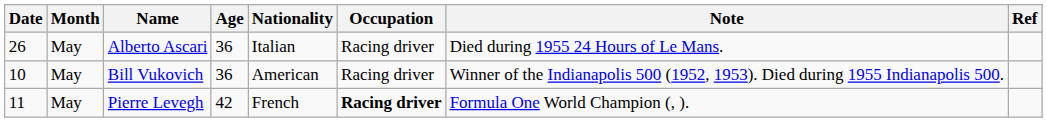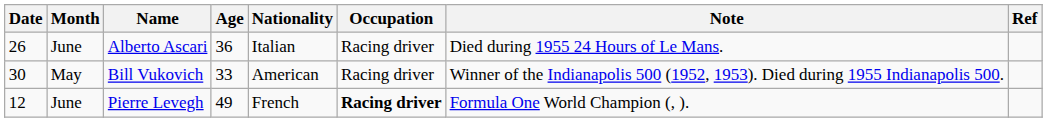Alberto Ascari | Month: May -> June
Bill Vukovich | Date: 10 -> 30
Bill Vukovich | Age: 36 -> 33
Pierre Levegh | Date: 11 -> 12
Pierre Levegh | Month: May -> June
Pierre Levegh | Age: 42 -> 49
